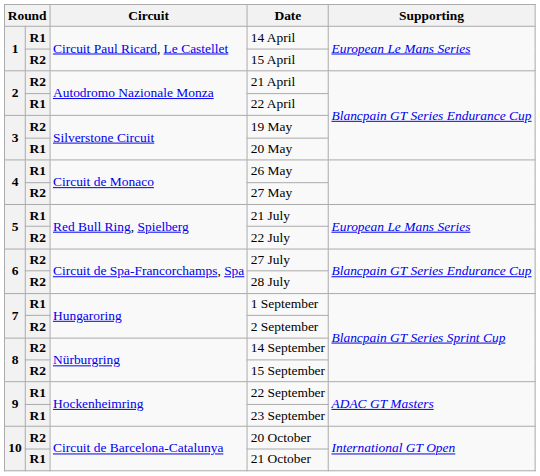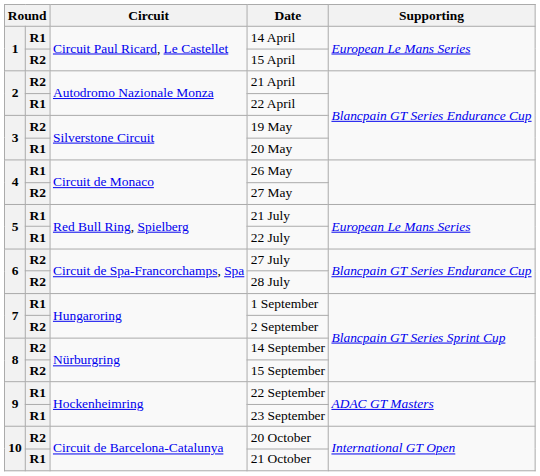22 July | column 2: R2 -> R1
